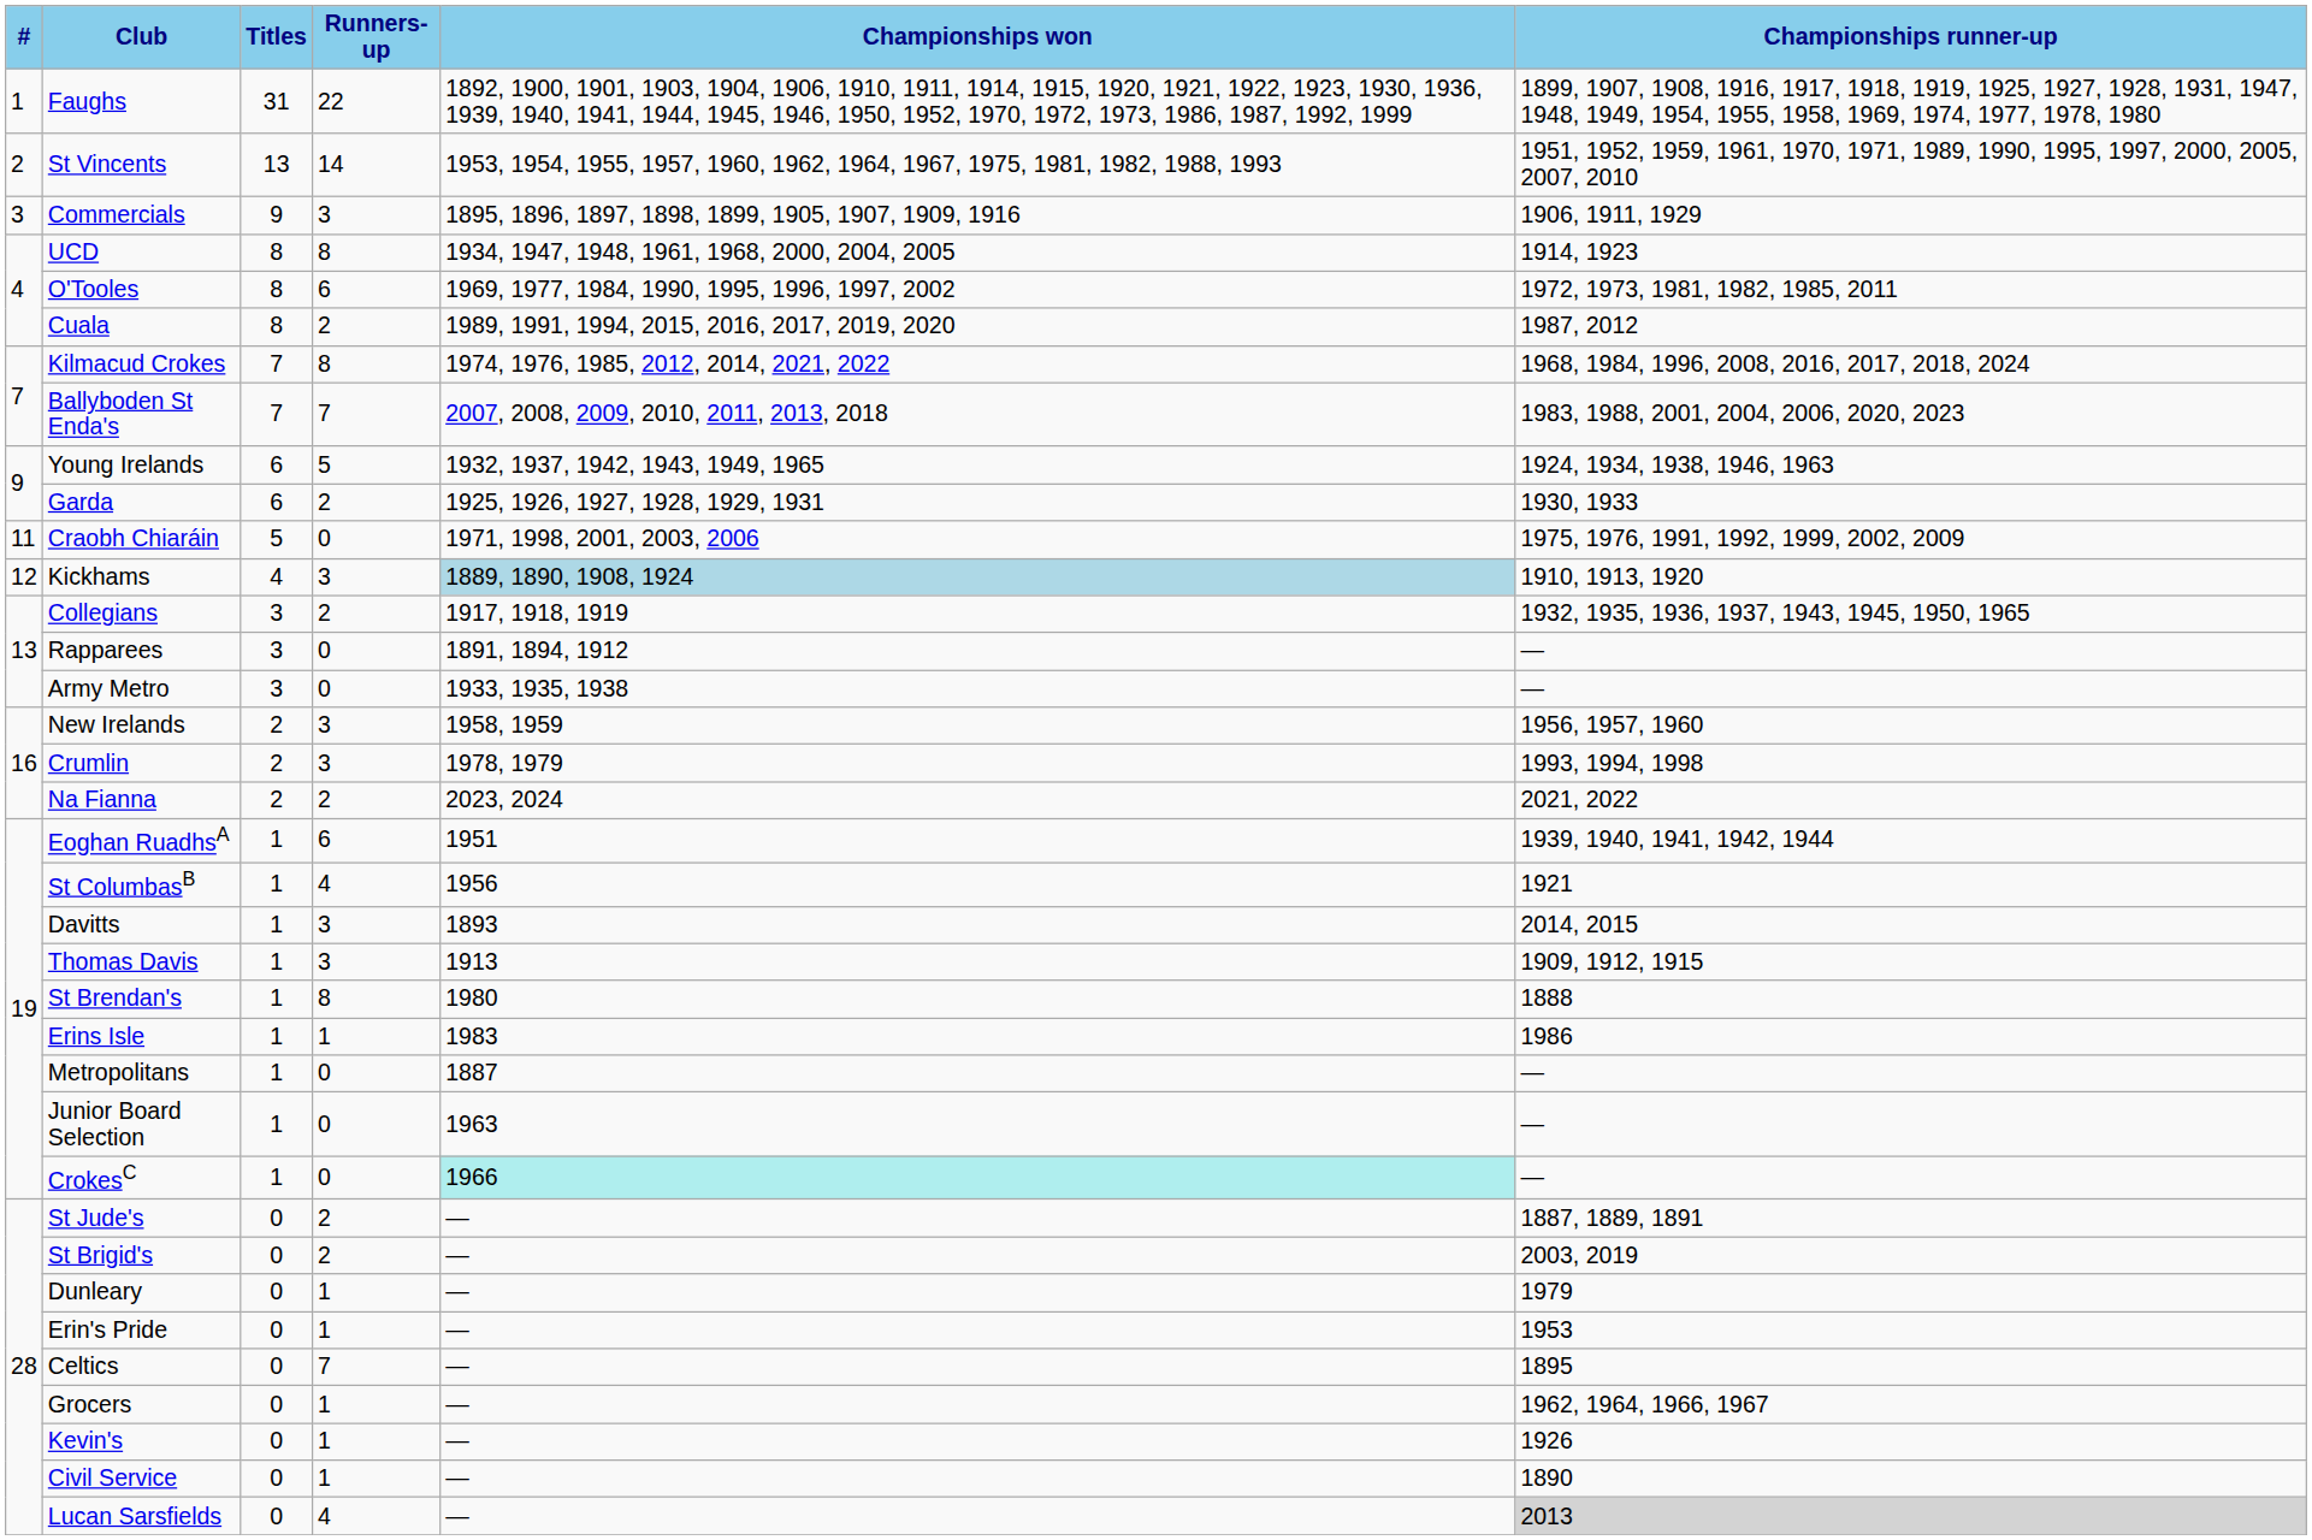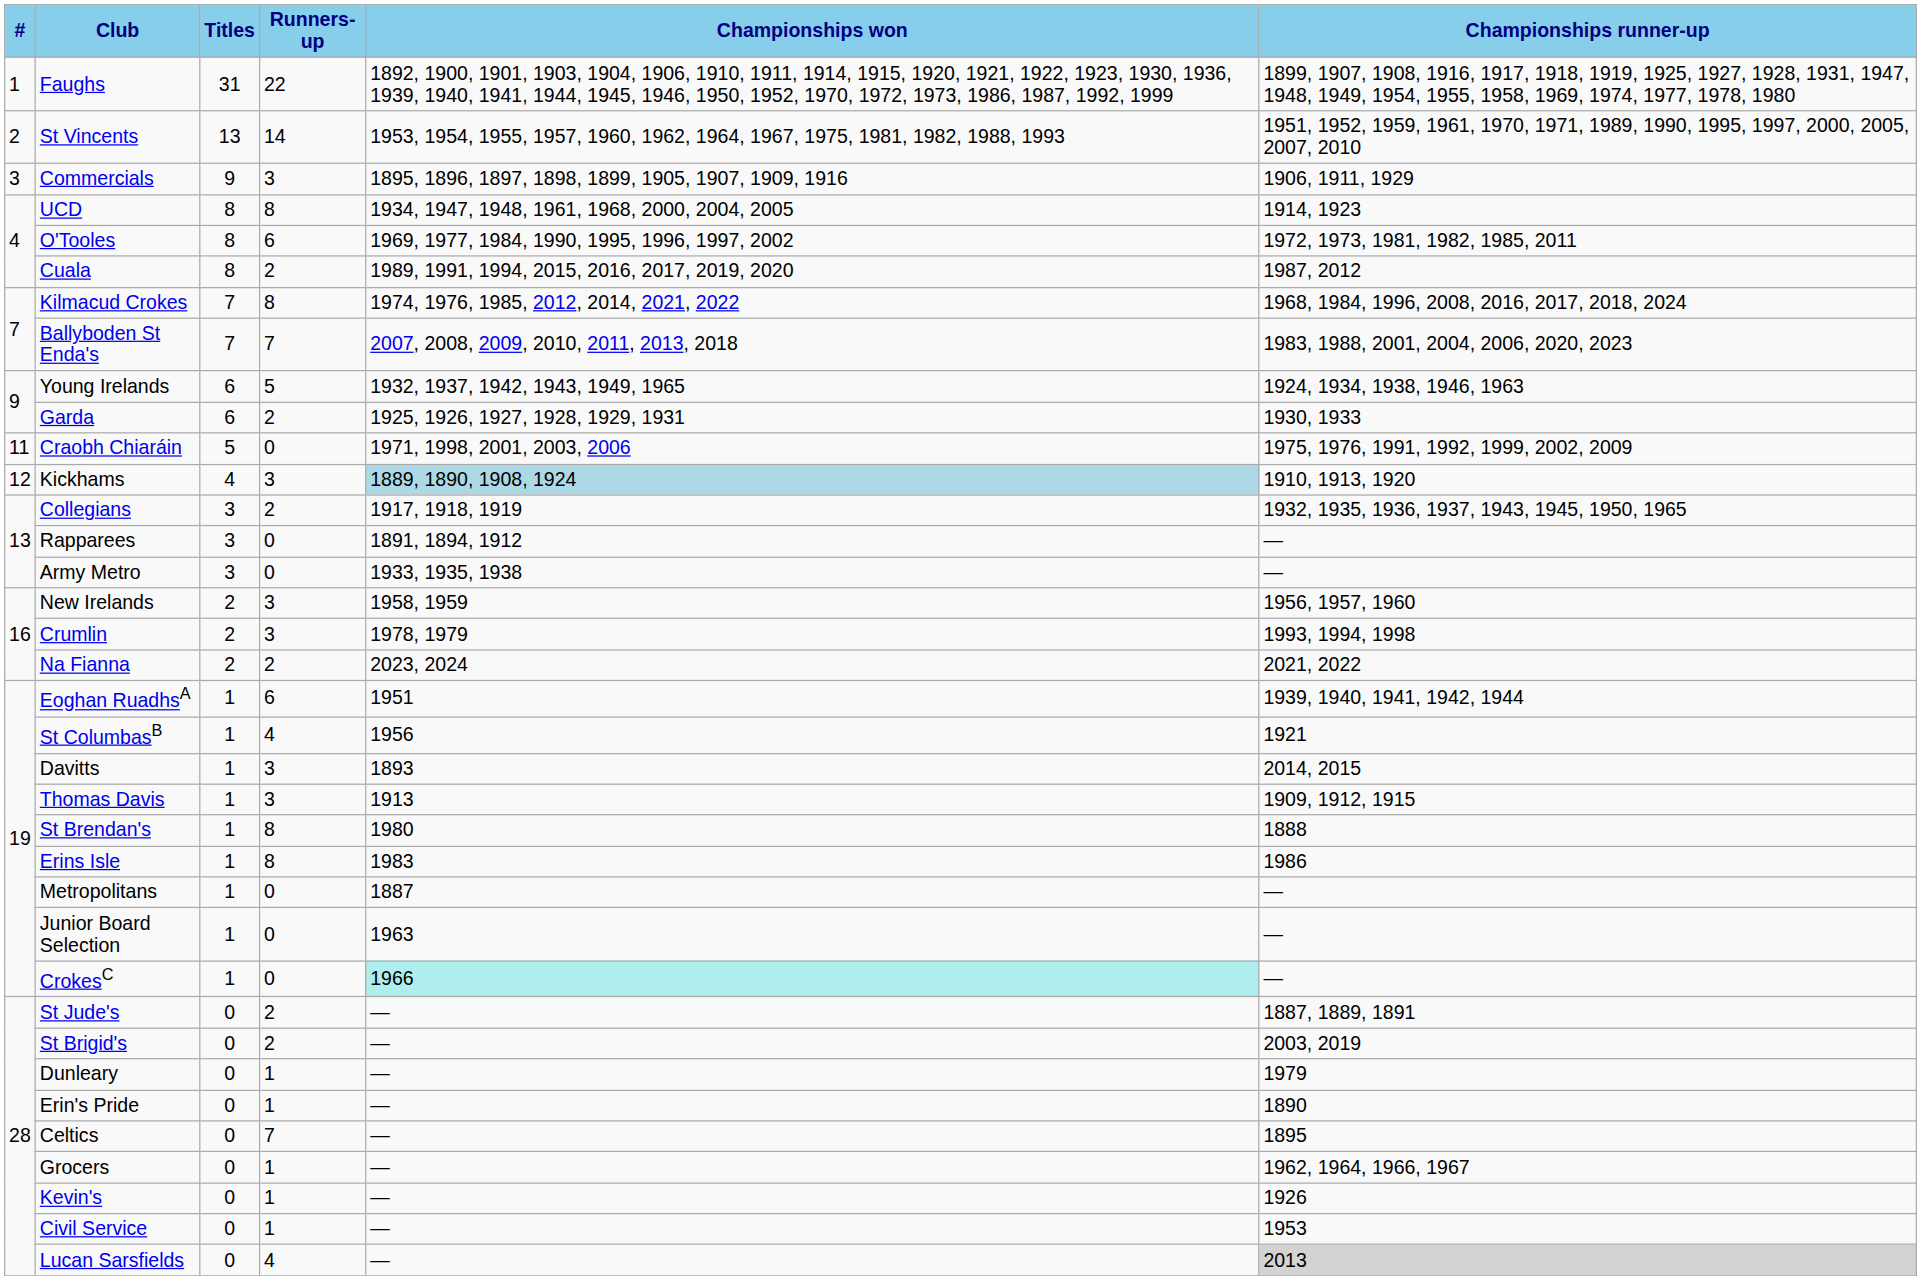Erins Isle | Runners-up: 1 -> 8
Erin's Pride | Championships runner-up: 1953 -> 1890
Civil Service | Championships runner-up: 1890 -> 1953
